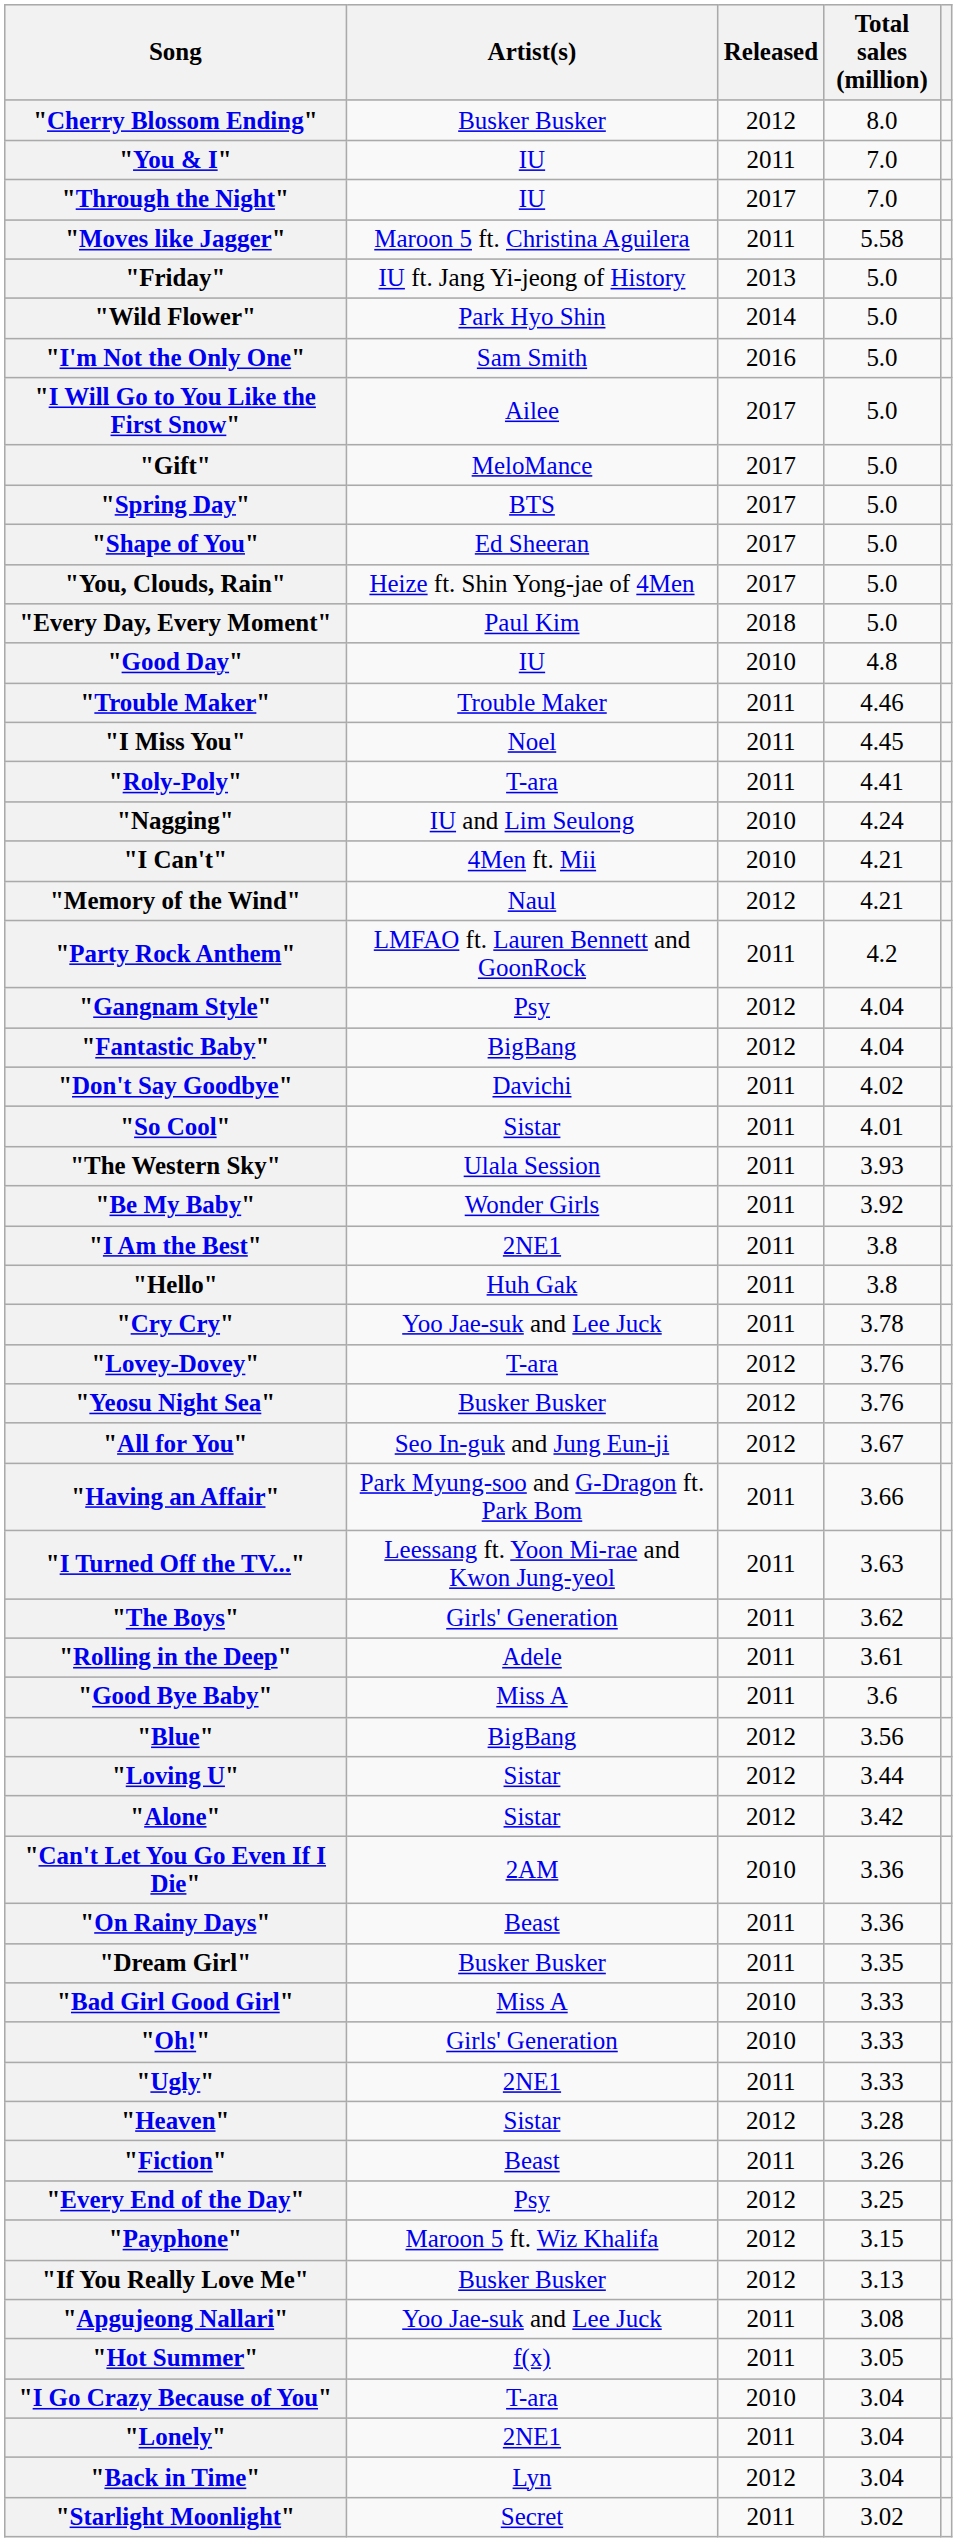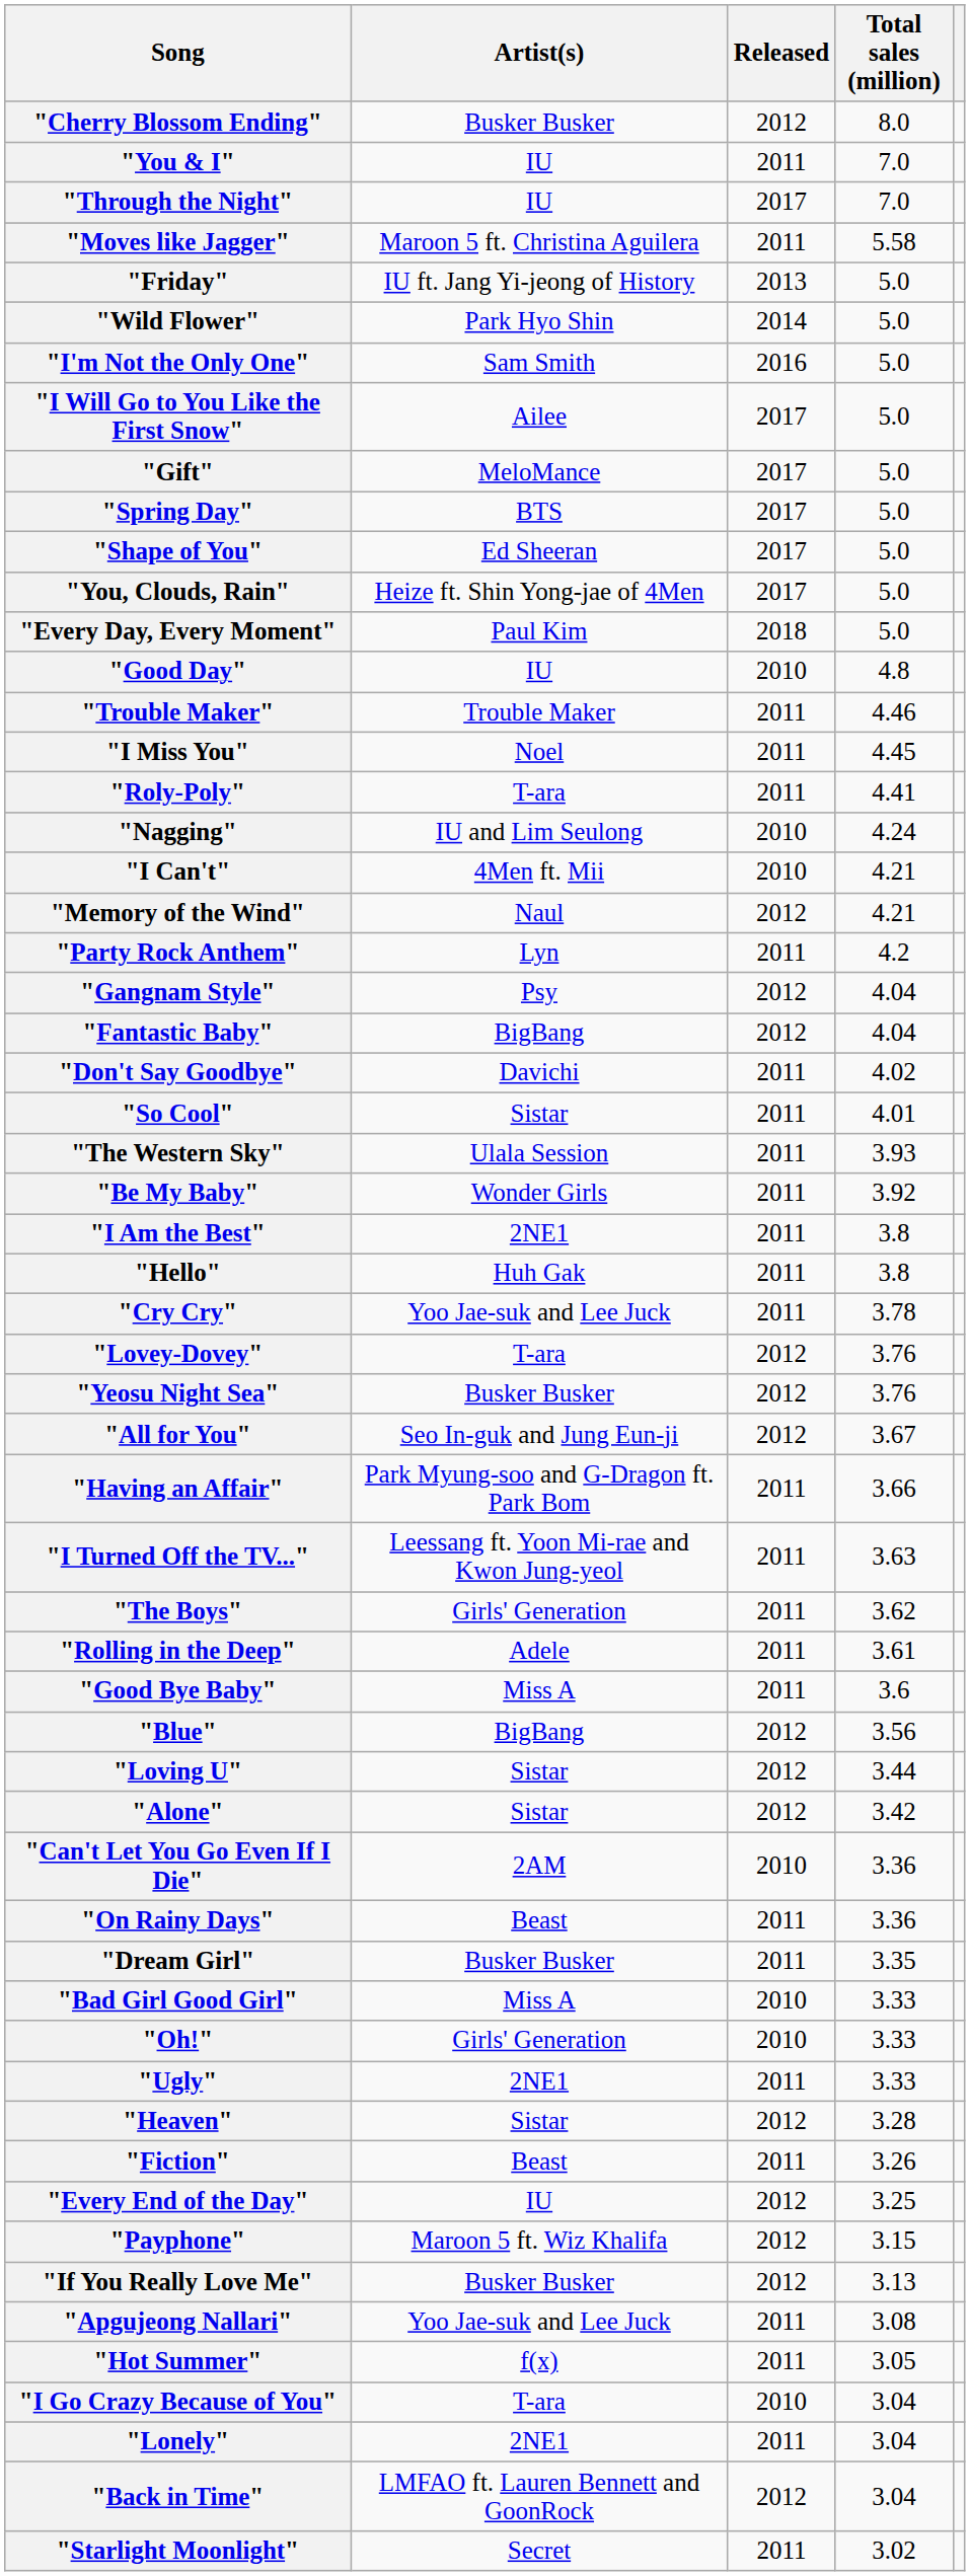"Party Rock Anthem" | Artist(s): LMFAO ft. Lauren Bennett and GoonRock -> Lyn
"Every End of the Day" | Artist(s): Psy -> IU
"Back in Time" | Artist(s): Lyn -> LMFAO ft. Lauren Bennett and GoonRock
